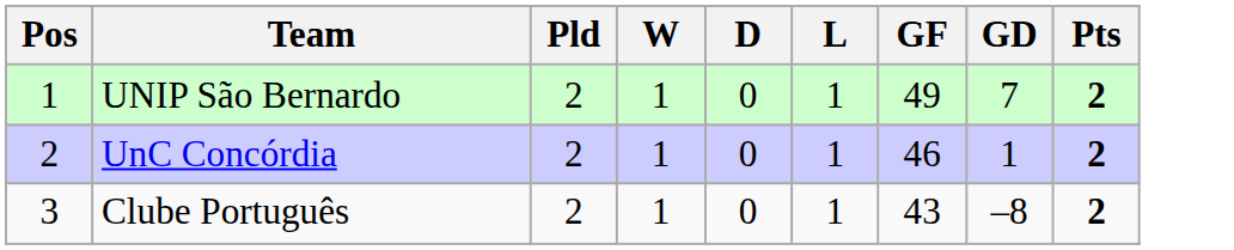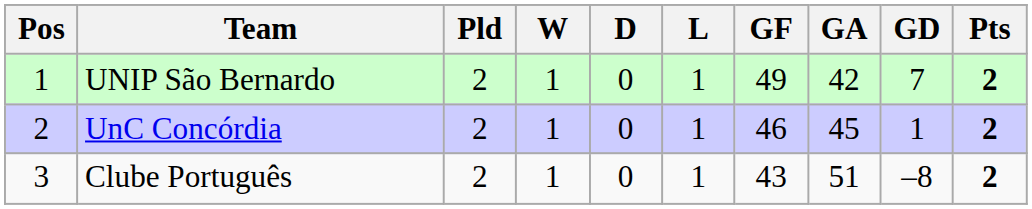+ column: GA | 42 | 45 | 51
